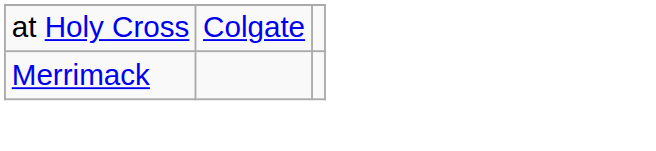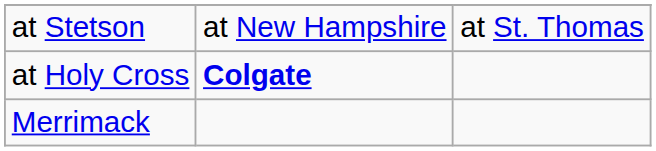+ row: at Stetson | at New Hampshire | at St. Thomas
at Holy Cross | column 2: normal -> bold
